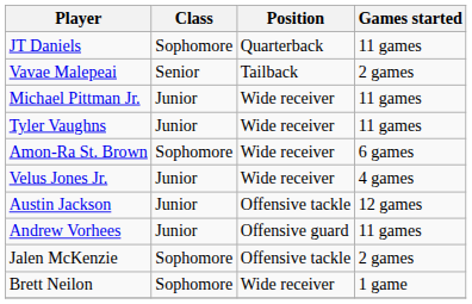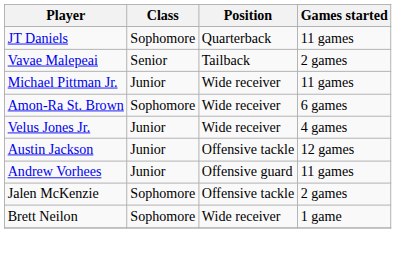- row: Tyler Vaughns | Junior | Wide receiver | 11 games
